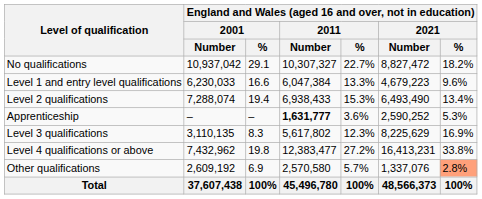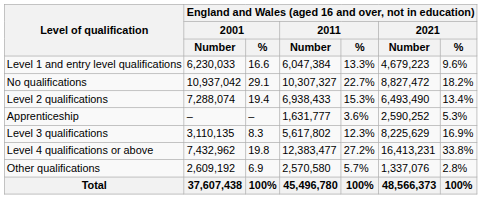rows swapped: No qualifications <-> Level 1 and entry level qualifications
Apprenticeship | column 4: bold -> normal
Other qualifications | column 7: lightsalmon background -> no background
